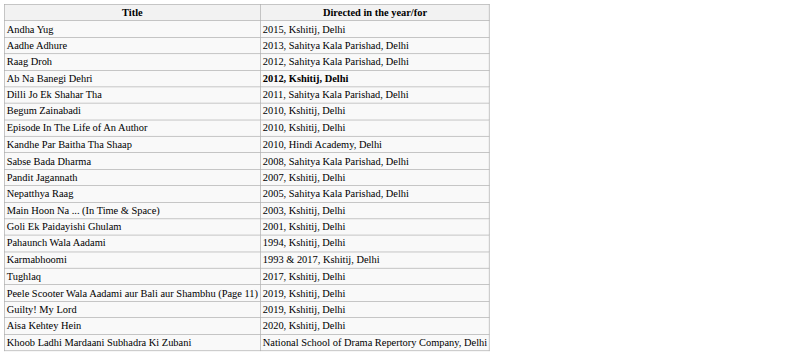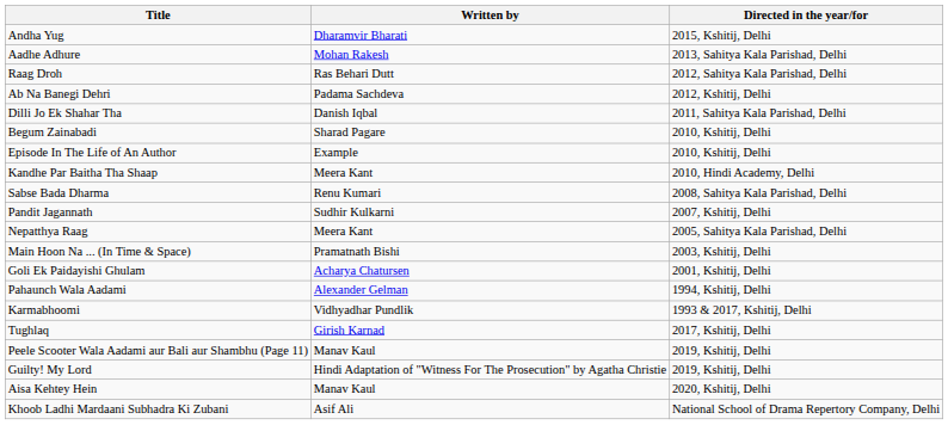+ column: Written by | Dharamvir Bharati | Mohan Rakesh | Ras Behari Dutt | Padama Sachdeva | Danish Iqbal | Sharad Pagare | Example | Meera Kant | Renu Kumari | Sudhir Kulkarni | Meera Kant | Pramatnath Bishi | Acharya Chatursen | Alexander Gelman | Vidhyadhar Pundlik | Girish Karnad | Manav Kaul | Hindi Adaptation of "Witness For The Prosecution" by Agatha Christie | Manav Kaul | Asif Ali
Ab Na Banegi Dehri | Directed in the year/for: bold -> normal
